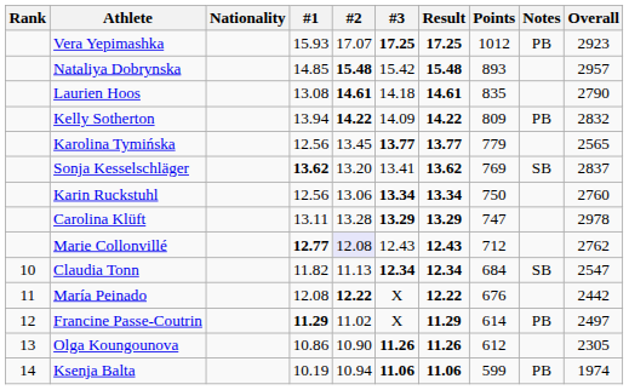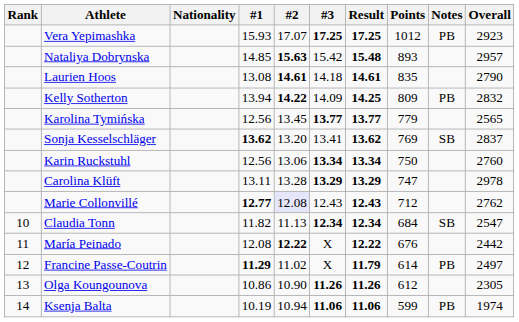Nataliya Dobrynska | #2: 15.48 -> 15.63
Kelly Sotherton | Result: 14.22 -> 14.25
Francine Passe-Coutrin | Result: 11.29 -> 11.79
